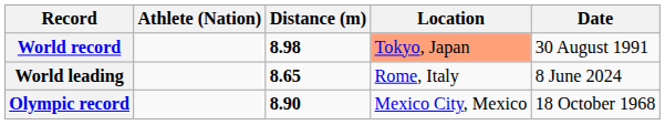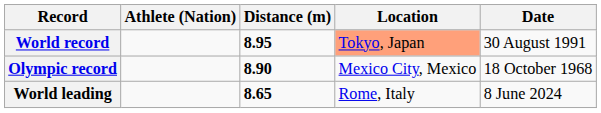World record | Distance (m): 8.98 -> 8.95
rows swapped: Olympic record <-> World leading
